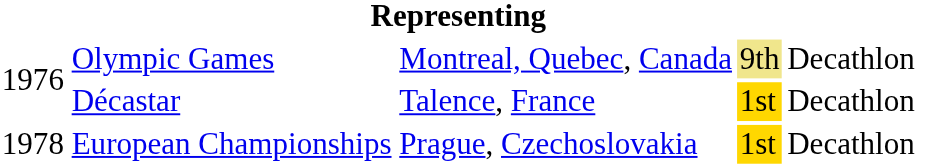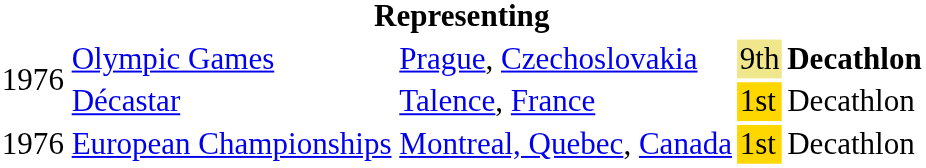Olympic Games | column 3: Montreal, Quebec, Canada -> Prague, Czechoslovakia
Olympic Games | column 5: normal -> bold
European Championships | column 1: 1978 -> 1976
European Championships | column 3: Prague, Czechoslovakia -> Montreal, Quebec, Canada
